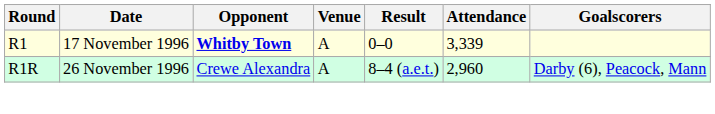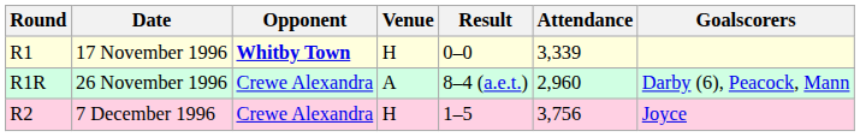17 November 1996 | Venue: A -> H
+ row: R2 | 7 December 1996 | Crewe Alexandra | H | 1–5 | 3,756 | Joyce
